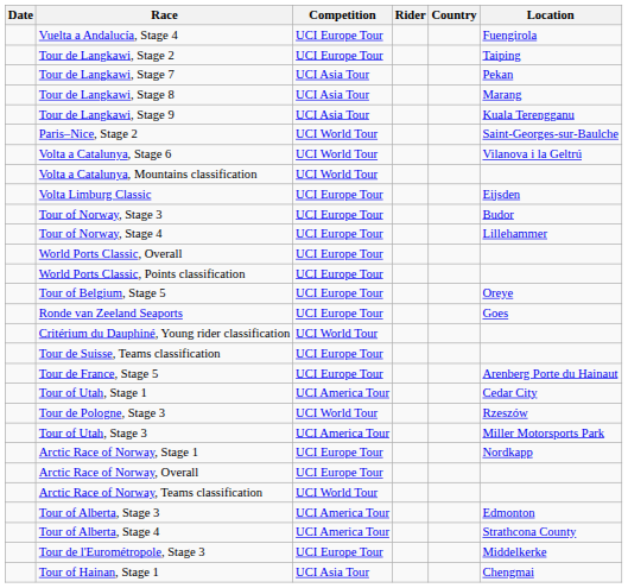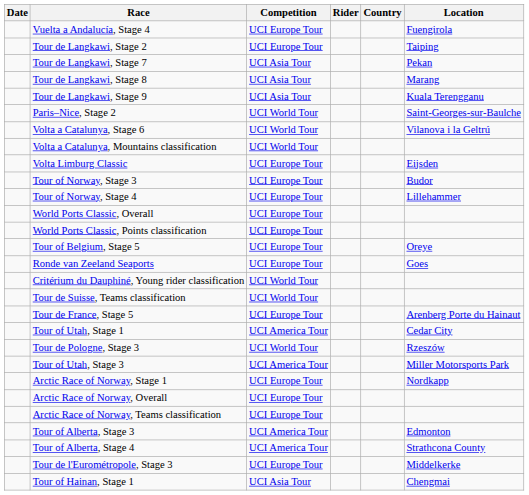Tour de Suisse, Teams classification | Competition: UCI Europe Tour -> UCI World Tour
Arctic Race of Norway, Teams classification | Competition: UCI World Tour -> UCI Europe Tour
